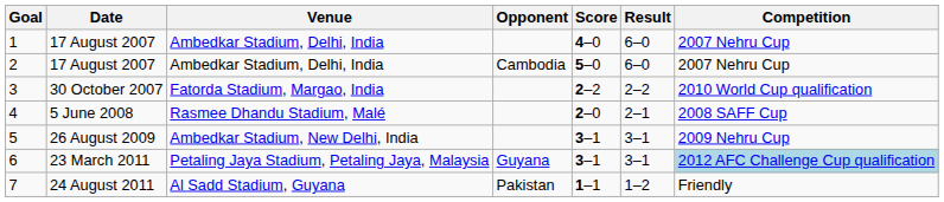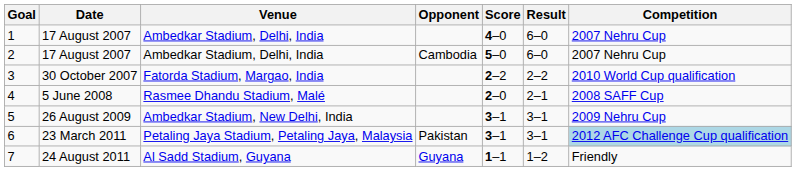6 | Opponent: Guyana -> Pakistan
7 | Opponent: Pakistan -> Guyana
